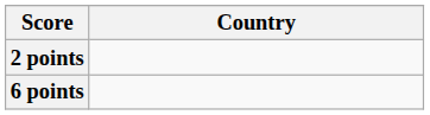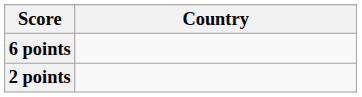rows swapped: 6 points <-> 2 points
